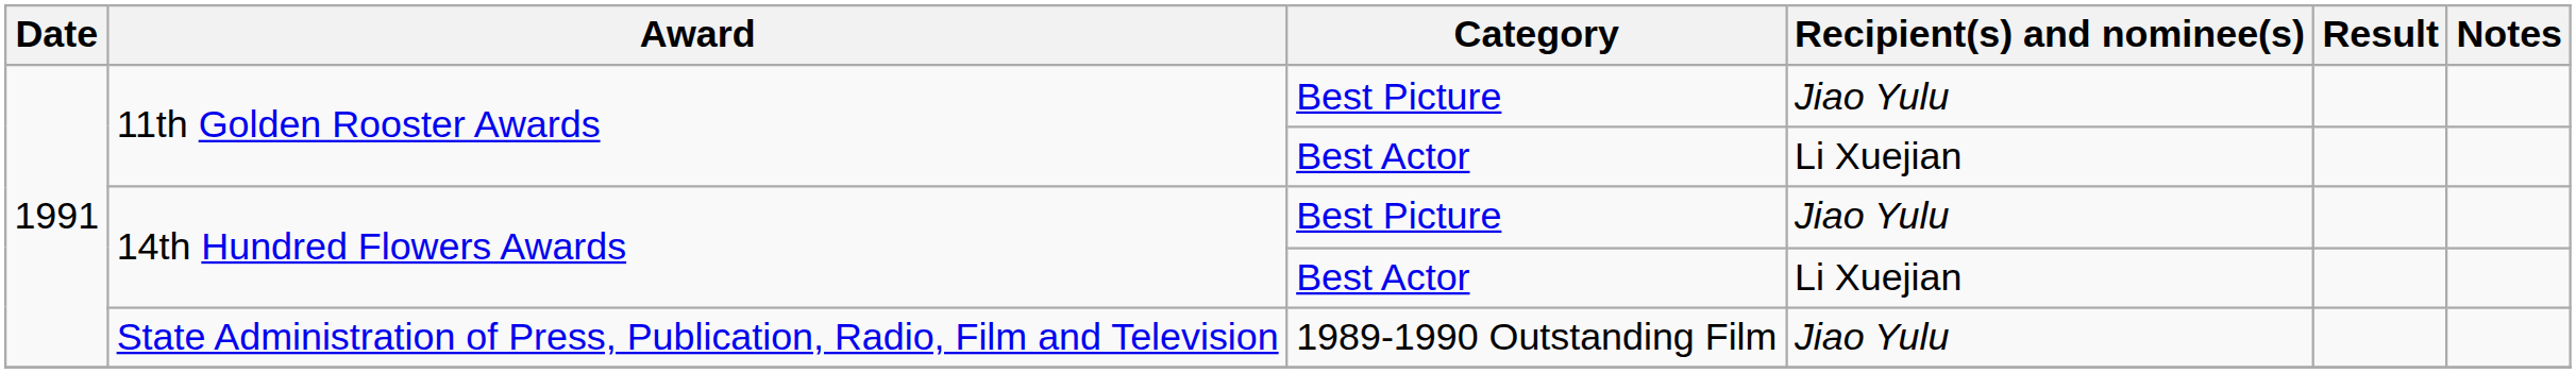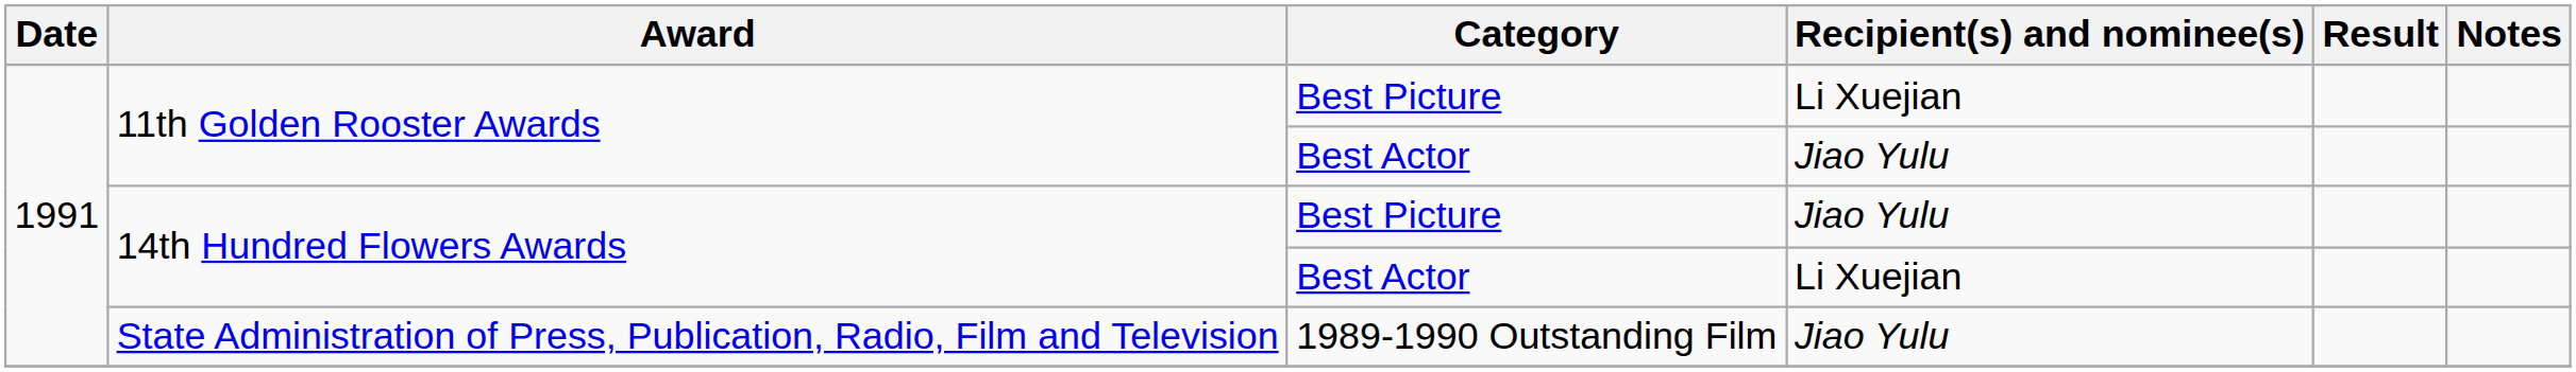11th Golden Rooster Awards / Best Picture | Recipient(s) and nominee(s): Jiao Yulu -> Li Xuejian
11th Golden Rooster Awards / Best Actor | Recipient(s) and nominee(s): Li Xuejian -> Jiao Yulu
